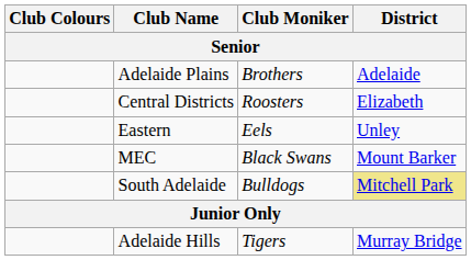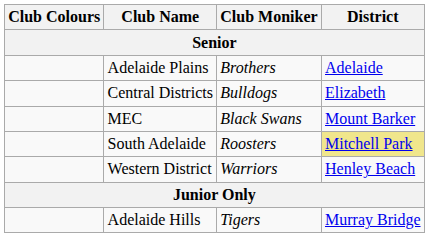Central Districts | Club Moniker: Roosters -> Bulldogs
- row: Eastern | Eels | Unley
South Adelaide | Club Moniker: Bulldogs -> Roosters
+ row: Western District | Warriors | Henley Beach
